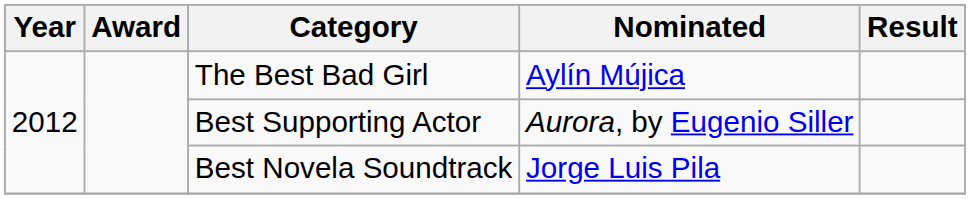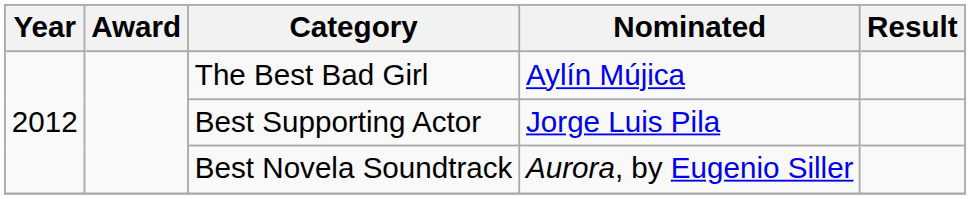Best Supporting Actor | Nominated: Aurora, by Eugenio Siller -> Jorge Luis Pila
Best Novela Soundtrack | Nominated: Jorge Luis Pila -> Aurora, by Eugenio Siller
